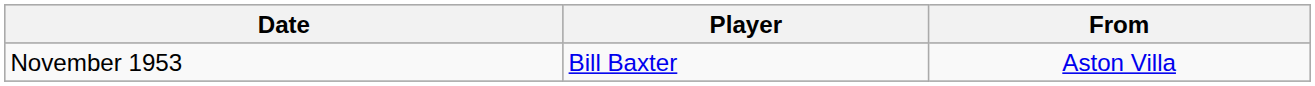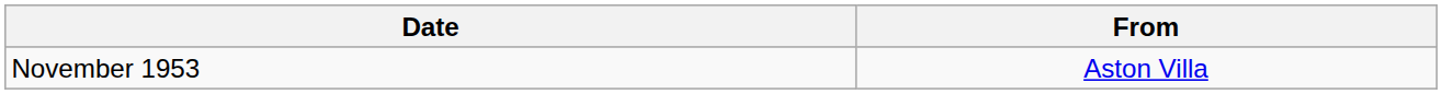- column: Player | Bill Baxter
